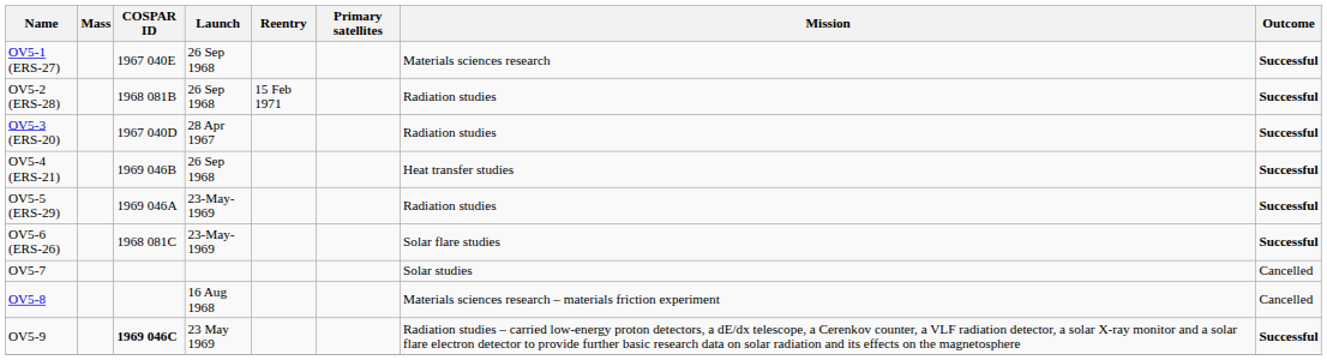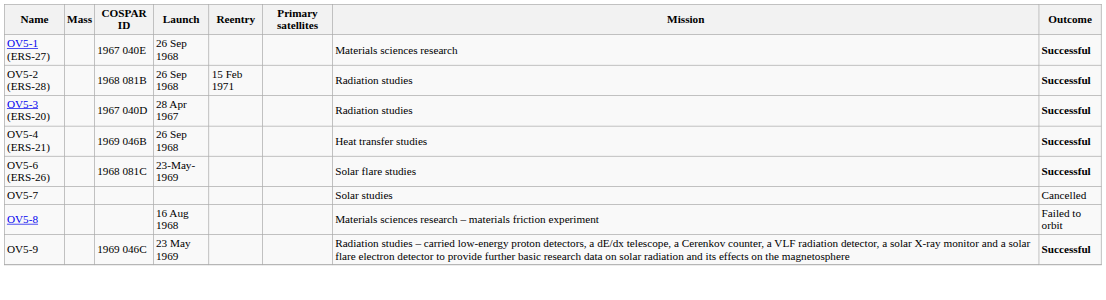- row: OV5-5 (ERS-29) | 1969 046A | 23-May-1969 | Radiation studies | Successful
OV5-8 | Outcome: Cancelled -> Failed to orbit
OV5-9 | COSPAR ID: bold -> normal
